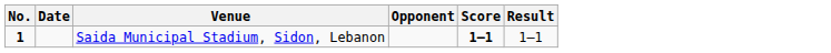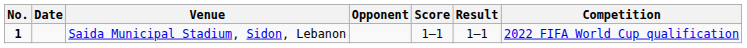+ column: Competition | 2022 FIFA World Cup qualification
Saida Municipal Stadium, Sidon, Lebanon | Score: bold -> normal
